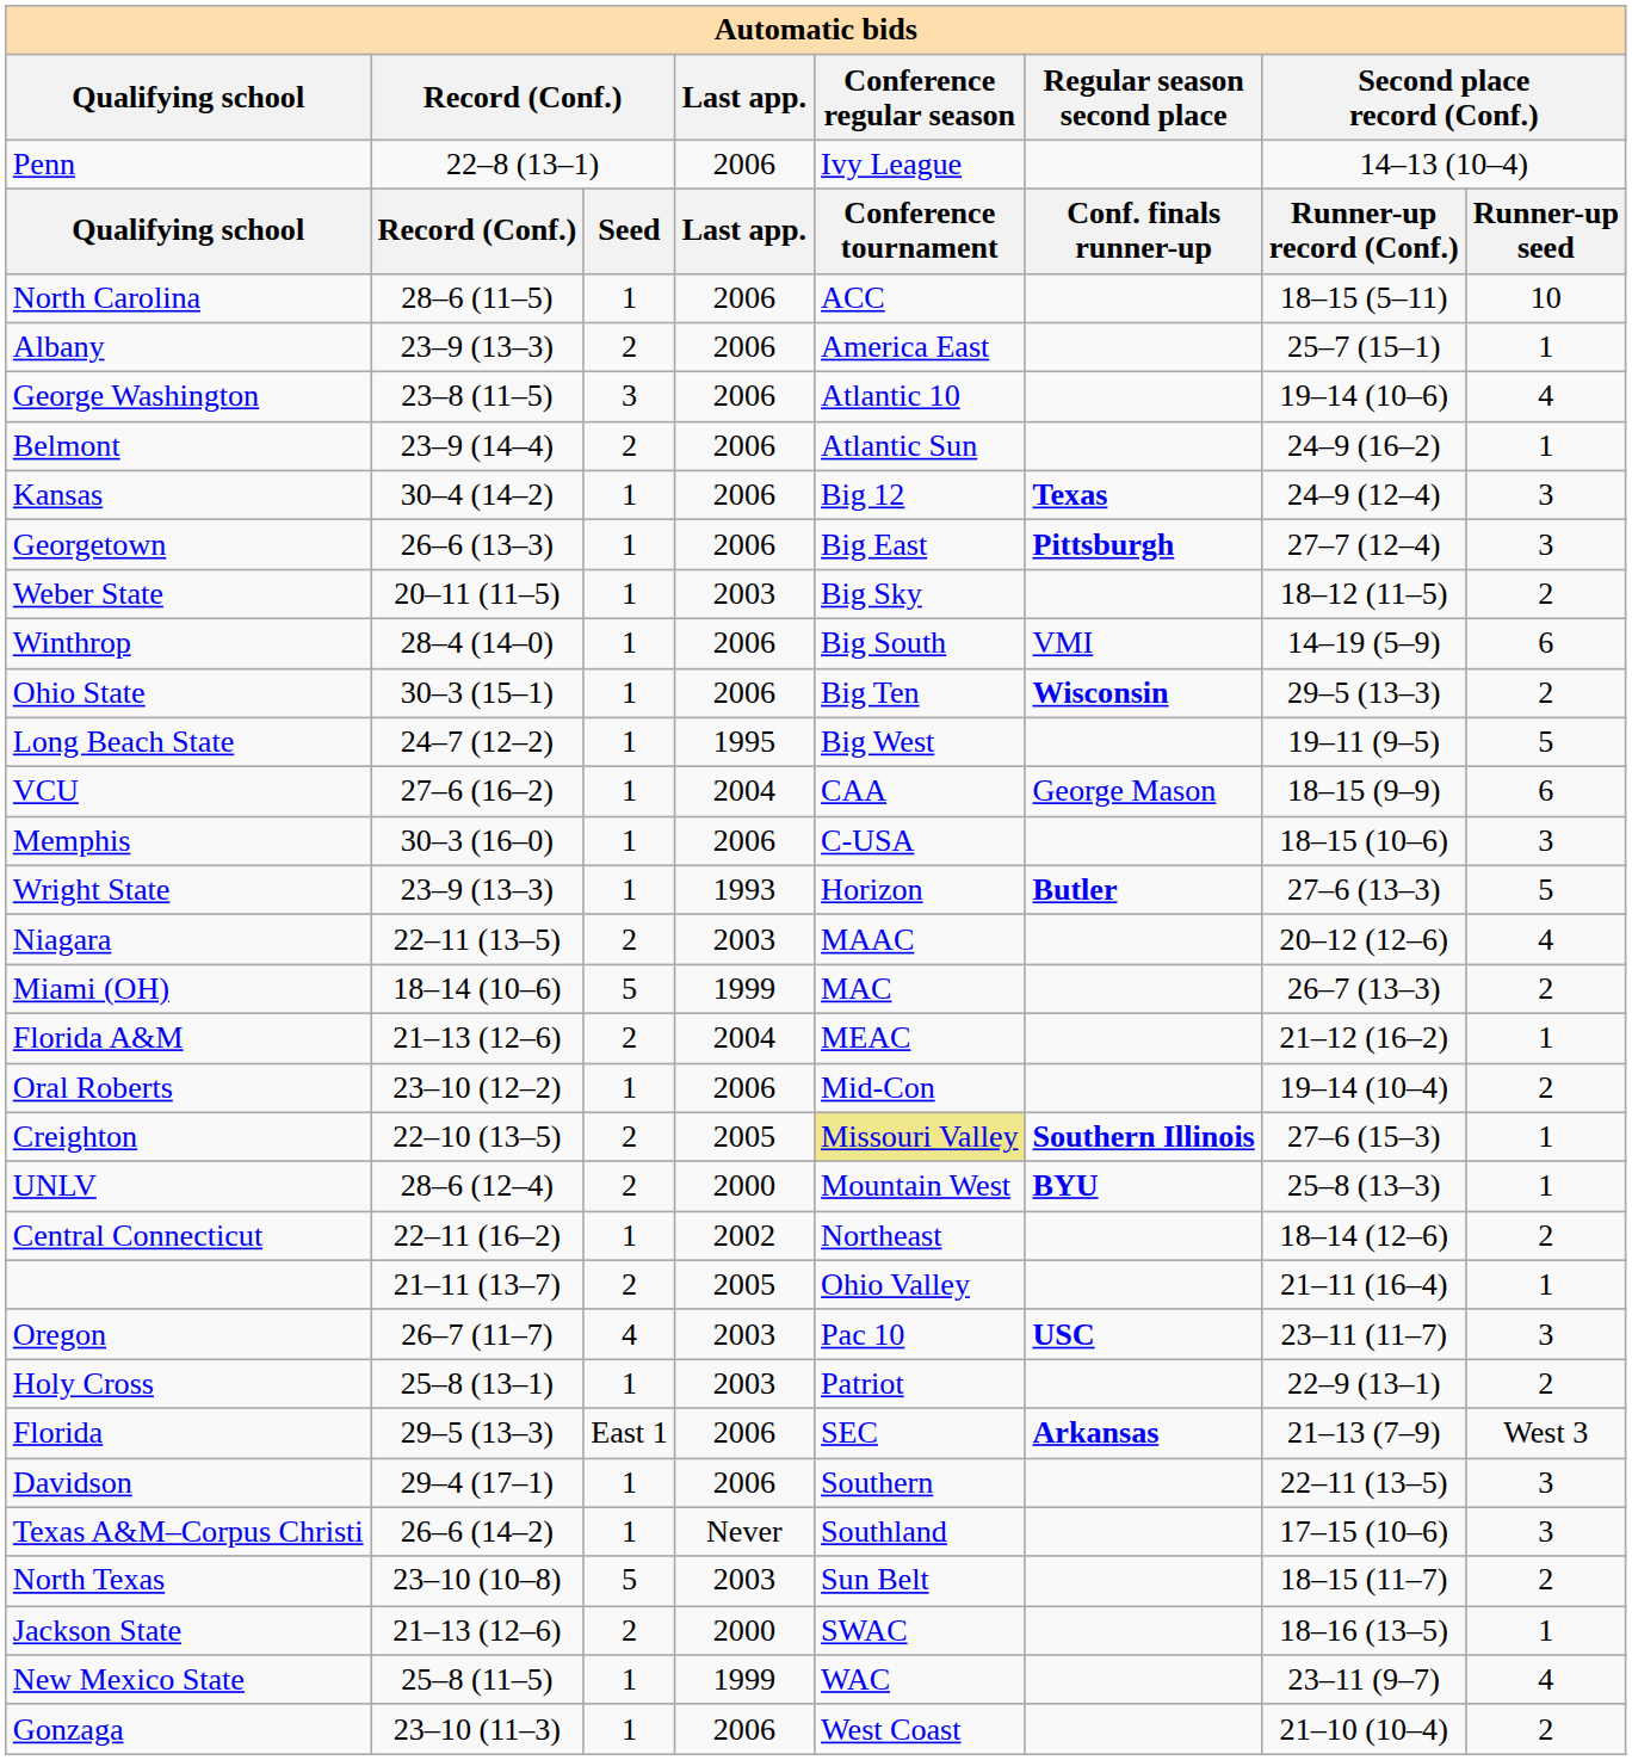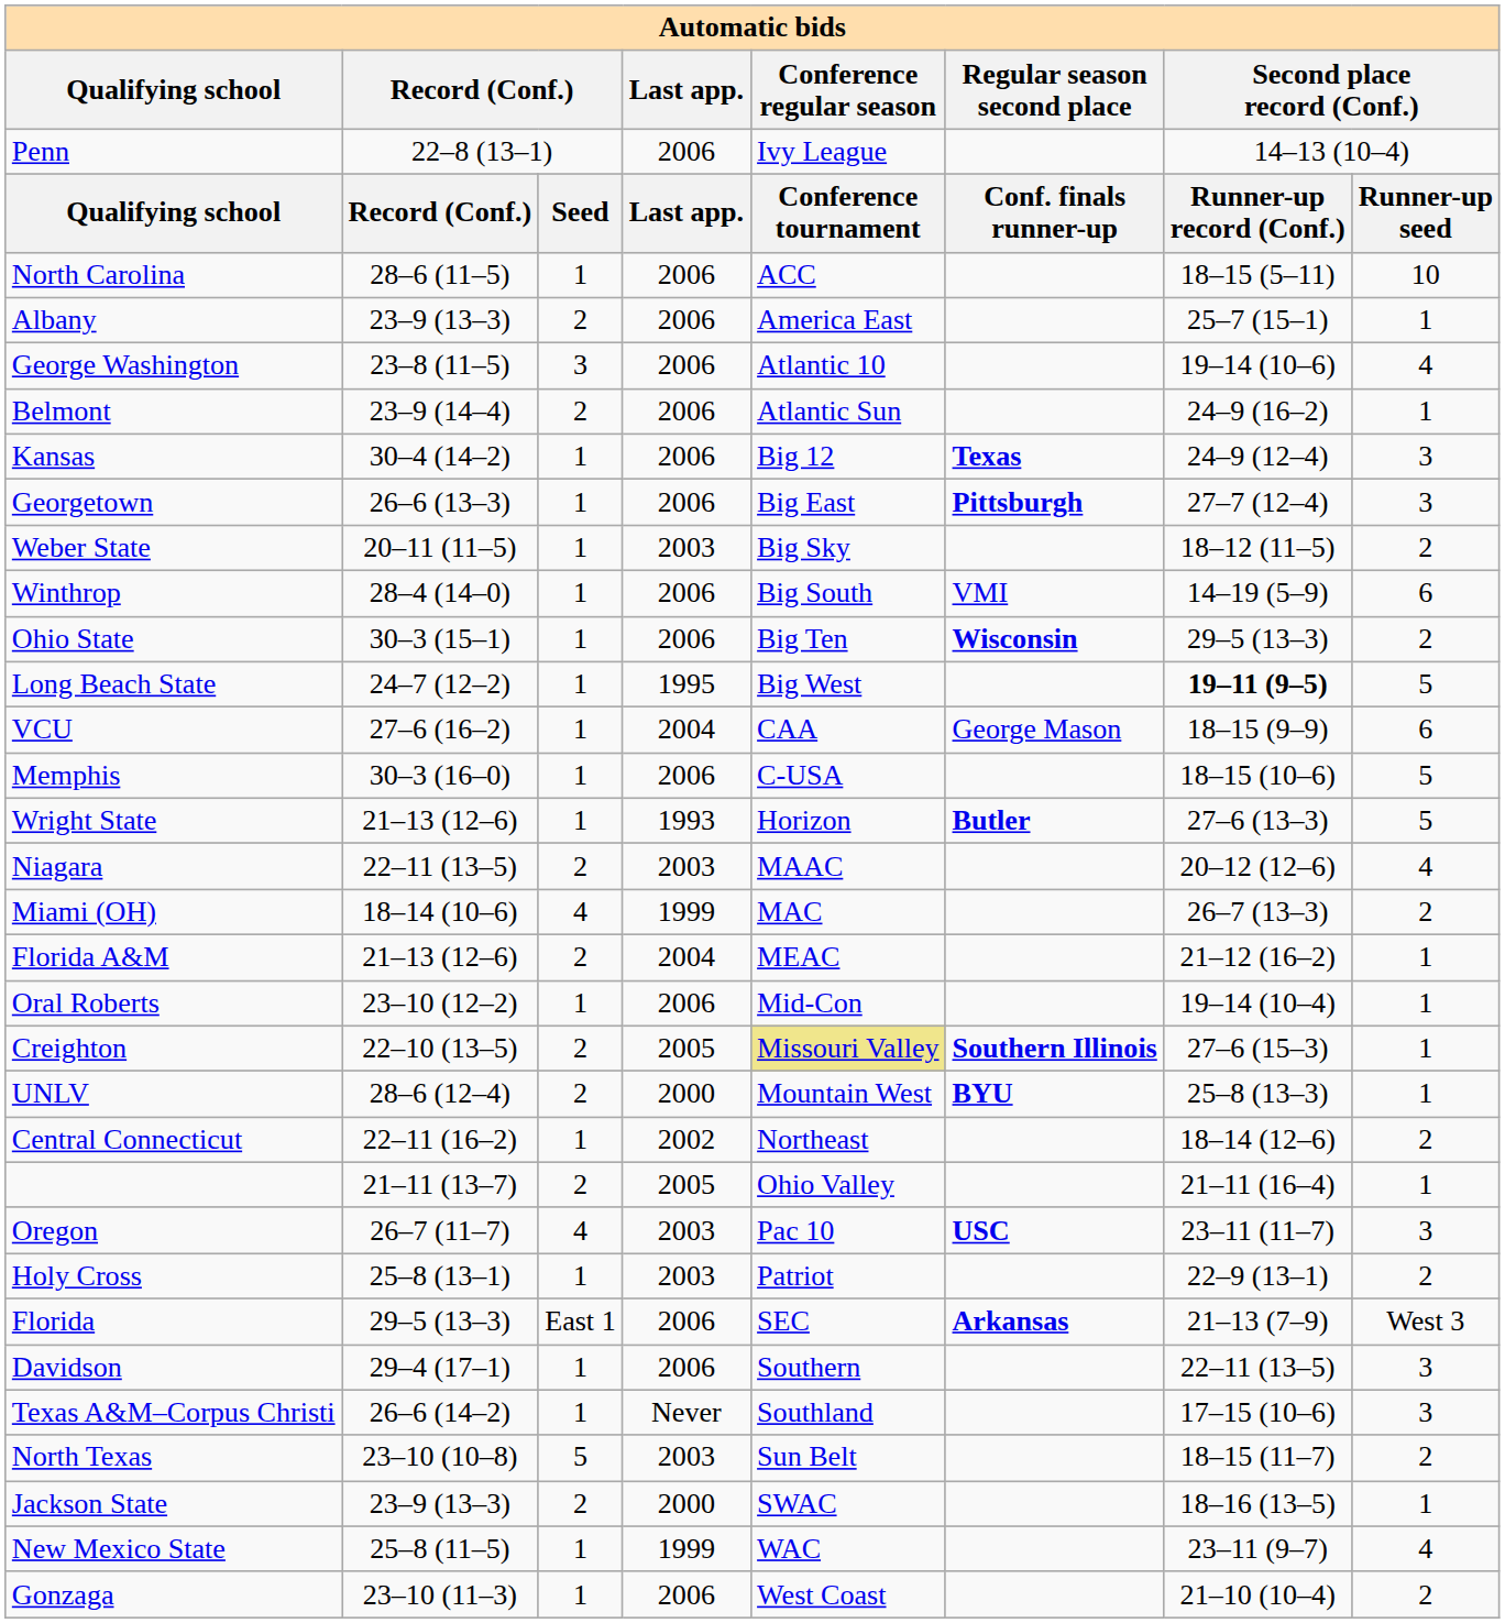Long Beach State | column 7: normal -> bold
Memphis | column 8: 3 -> 5
Wright State | column 2: 23–9 (13–3) -> 21–13 (12–6)
Miami (OH) | column 3: 5 -> 4
Oral Roberts | column 8: 2 -> 1
Jackson State | column 2: 21–13 (12–6) -> 23–9 (13–3)
